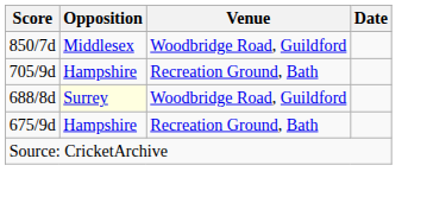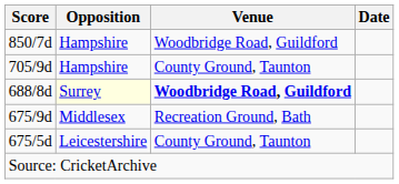850/7d | Opposition: Middlesex -> Hampshire
705/9d | Venue: Recreation Ground, Bath -> County Ground, Taunton
688/8d | Venue: normal -> bold
675/9d | Opposition: Hampshire -> Middlesex
+ row: 675/5d | Leicestershire | County Ground, Taunton
